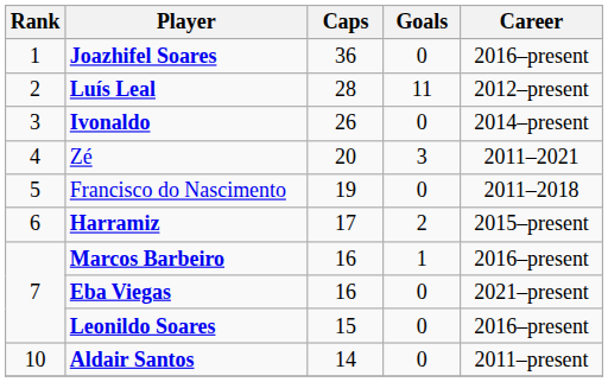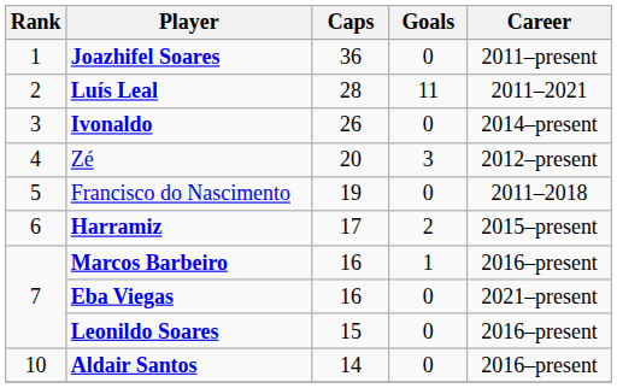Joazhifel Soares | Career: 2016–present -> 2011–present
Luís Leal | Career: 2012–present -> 2011–2021
Zé | Career: 2011–2021 -> 2012–present
Aldair Santos | Career: 2011–present -> 2016–present
